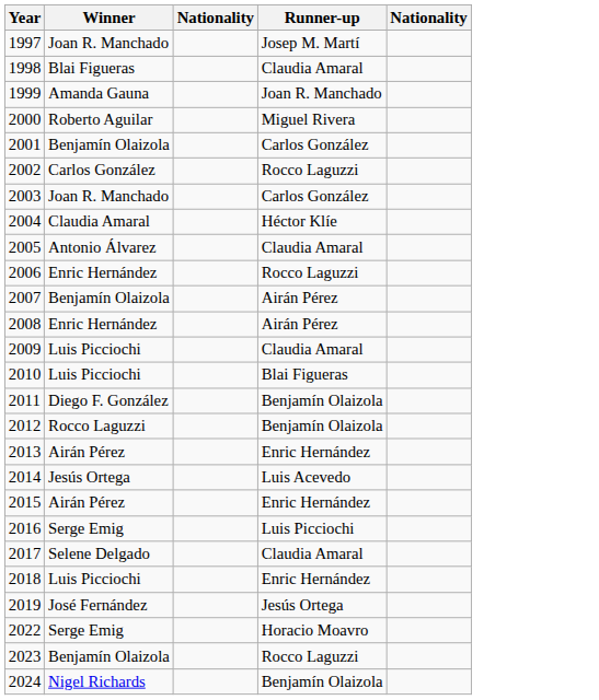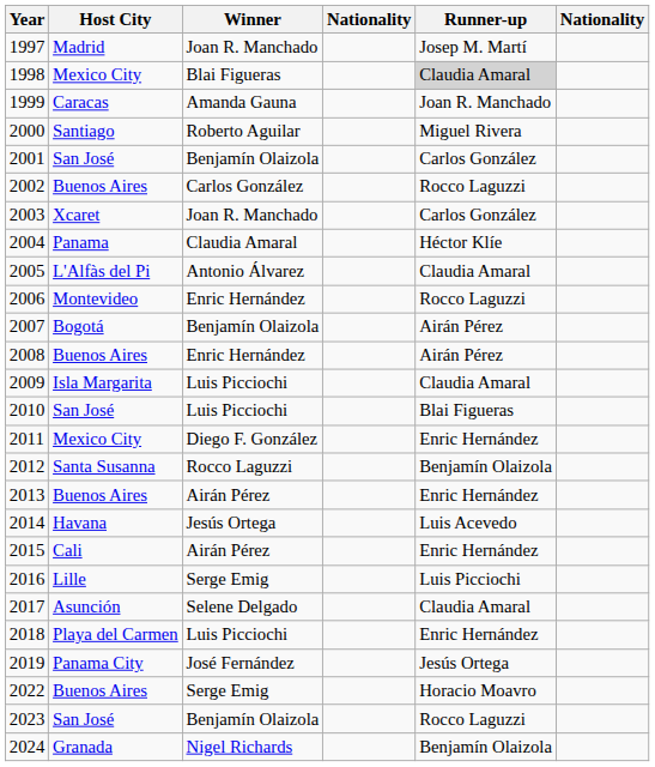+ column: Host City | Madrid | Mexico City | Caracas | Santiago | San José | Buenos Aires | Xcaret | Panama | L'Alfàs del Pi | Montevideo | Bogotá | Buenos Aires | Isla Margarita | San José | Mexico City | Santa Susanna | Buenos Aires | Havana | Cali | Lille | Asunción | Playa del Carmen | Panama City | Buenos Aires | San José | Granada
1998 | Runner-up: no background -> lightgrey background
2011 | Runner-up: Benjamín Olaizola -> Enric Hernández
